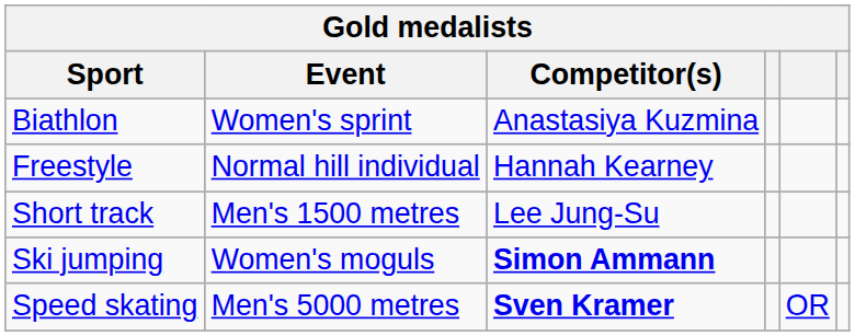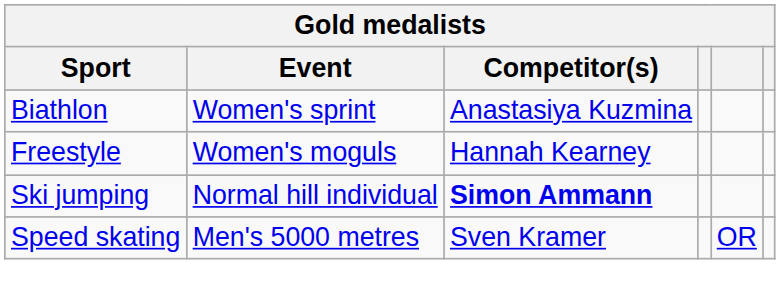Freestyle | Event: Normal hill individual -> Women's moguls
- row: Short track | Men's 1500 metres | Lee Jung-Su
Ski jumping | Event: Women's moguls -> Normal hill individual
Speed skating | Competitor(s): bold -> normal
